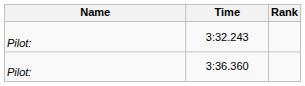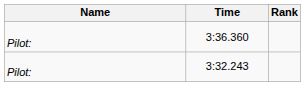rows swapped: 3:32.243 <-> 3:36.360
